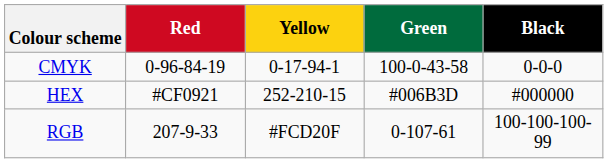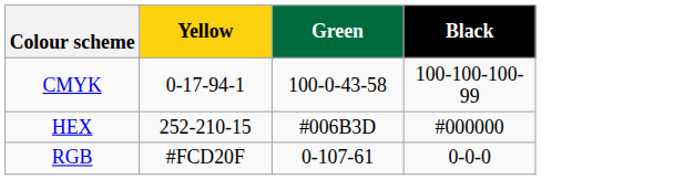- column: Red | 0-96-84-19 | #CF0921 | 207-9-33
CMYK | Black: 0-0-0 -> 100-100-100-99
RGB | Black: 100-100-100-99 -> 0-0-0
